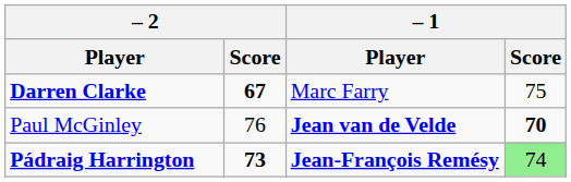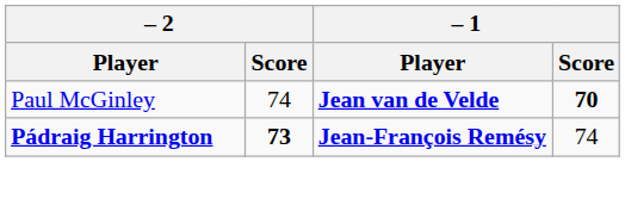- row: Darren Clarke | 67 | Marc Farry | 75
Paul McGinley | – 2 / Score: 76 -> 74
Pádraig Harrington | – 1 / Score: lightgreen background -> no background
